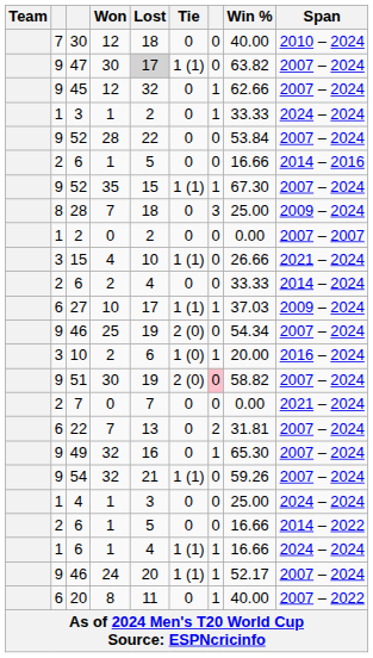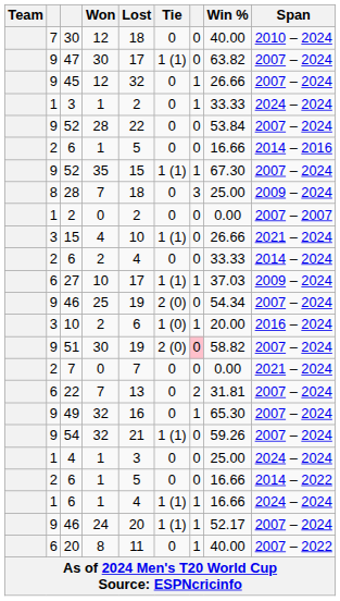47 | Lost: lightgrey background -> no background
45 | Win %: 62.66 -> 26.66
